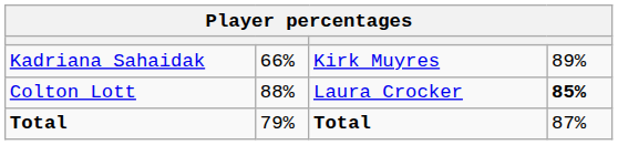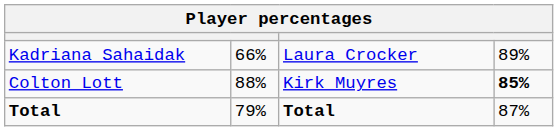Kadriana Sahaidak | column 3: Kirk Muyres -> Laura Crocker
Colton Lott | column 3: Laura Crocker -> Kirk Muyres
